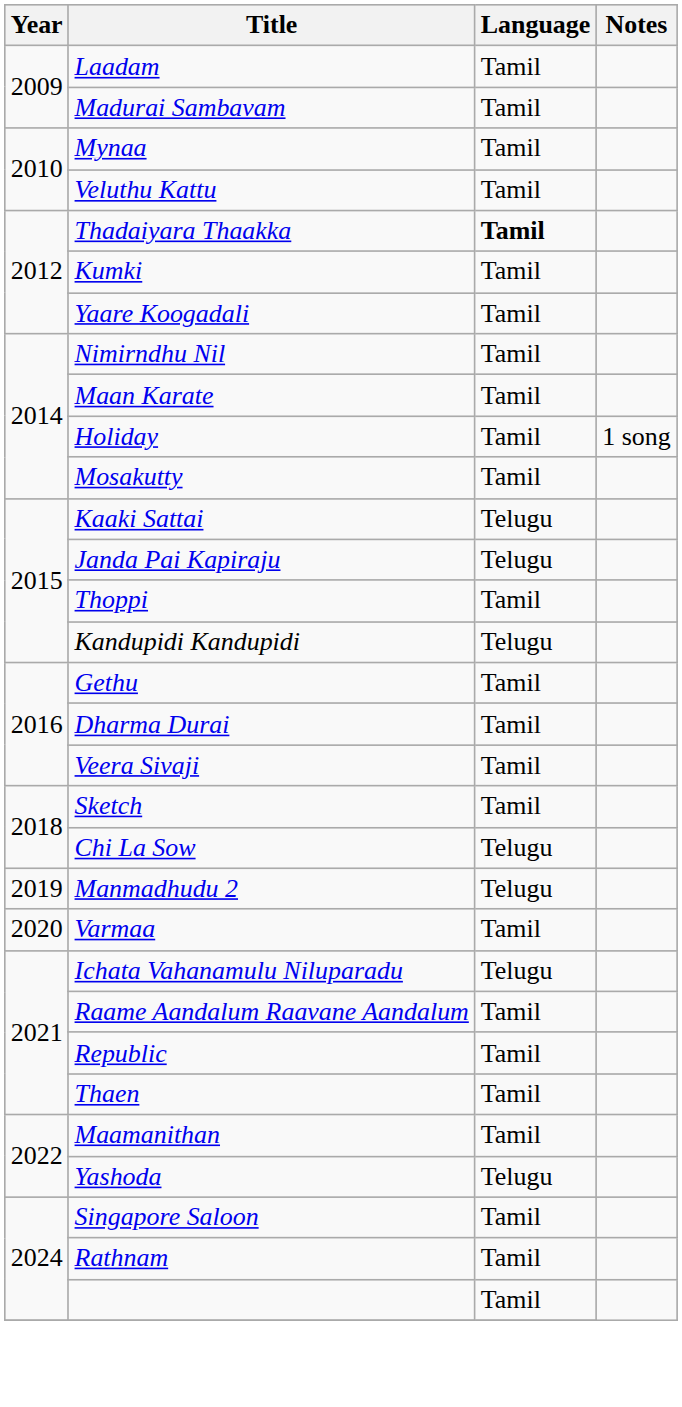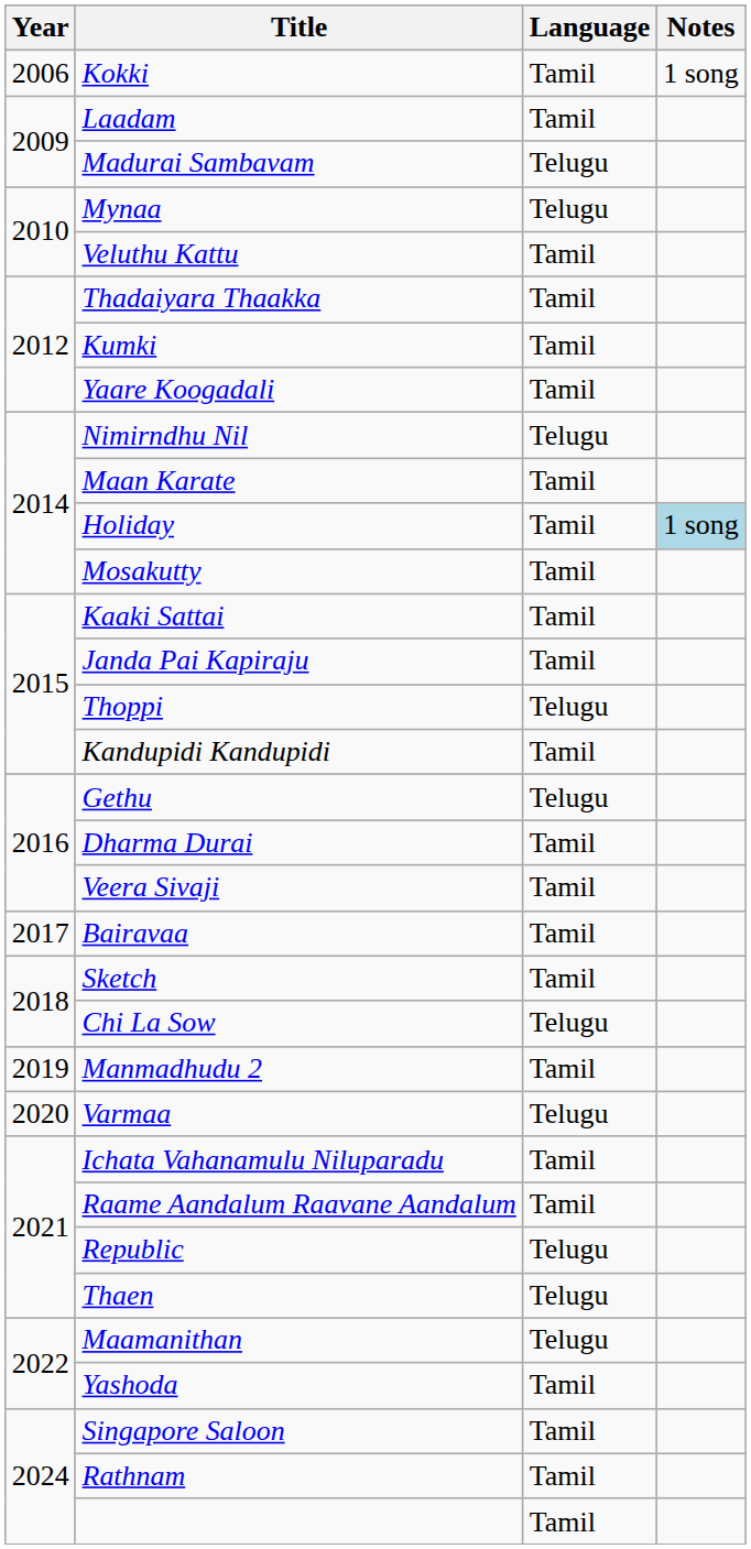+ row: 2006 | Kokki | Tamil | 1 song
Madurai Sambavam | Language: Tamil -> Telugu
Mynaa | Language: Tamil -> Telugu
Thadaiyara Thaakka | Language: bold -> normal
Nimirndhu Nil | Language: Tamil -> Telugu
Holiday | Notes: no background -> lightblue background
Kaaki Sattai | Language: Telugu -> Tamil
Janda Pai Kapiraju | Language: Telugu -> Tamil
Thoppi | Language: Tamil -> Telugu
Kandupidi Kandupidi | Language: Telugu -> Tamil
Gethu | Language: Tamil -> Telugu
+ row: 2017 | Bairavaa | Tamil
Manmadhudu 2 | Language: Telugu -> Tamil
Varmaa | Language: Tamil -> Telugu
Ichata Vahanamulu Niluparadu | Language: Telugu -> Tamil
Republic | Language: Tamil -> Telugu
Thaen | Language: Tamil -> Telugu
Maamanithan | Language: Tamil -> Telugu
Yashoda | Language: Telugu -> Tamil
